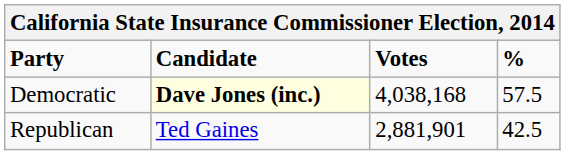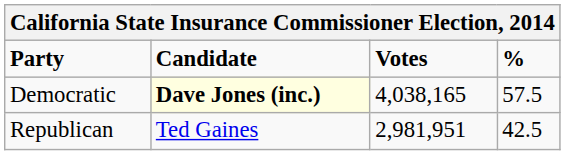Democratic | Votes: 4,038,168 -> 4,038,165
Republican | Votes: 2,881,901 -> 2,981,951
